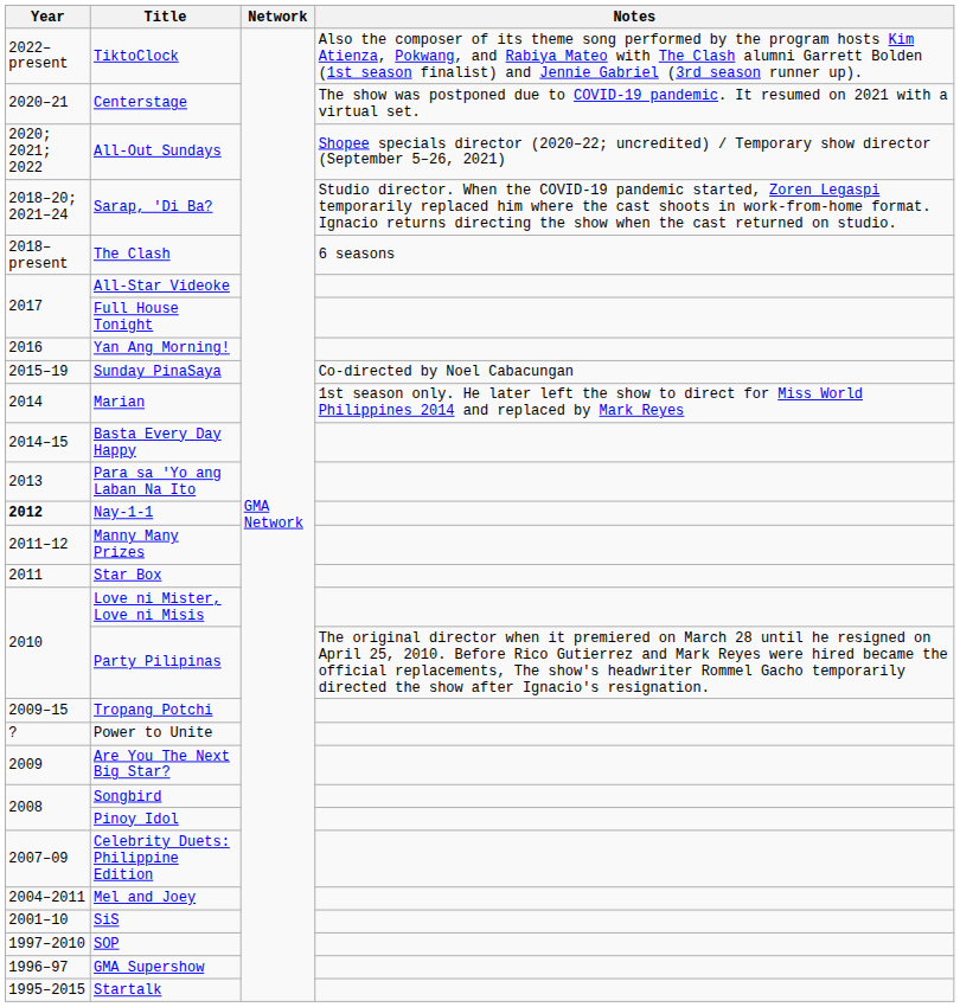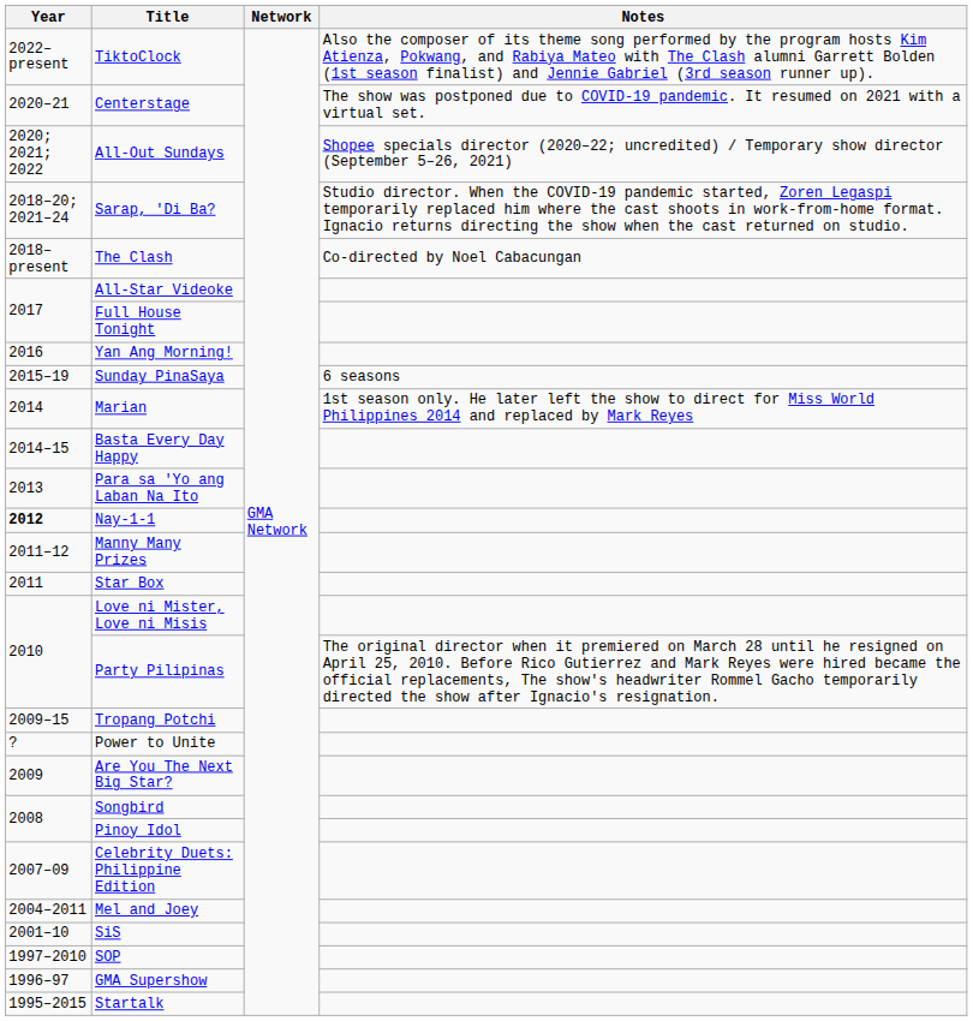The Clash | Notes: 6 seasons -> Co-directed by Noel Cabacungan
Sunday PinaSaya | Notes: Co-directed by Noel Cabacungan -> 6 seasons
